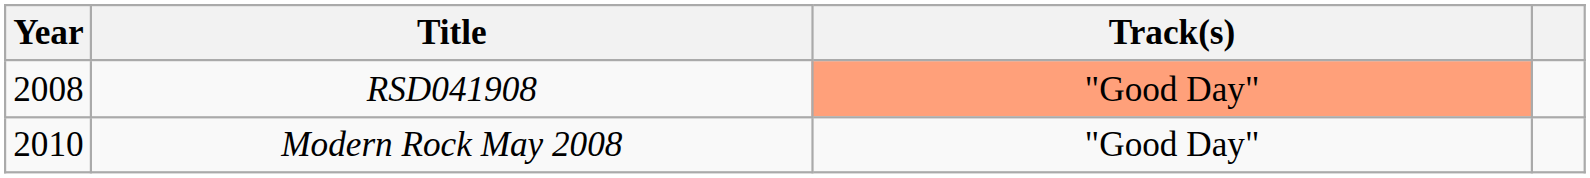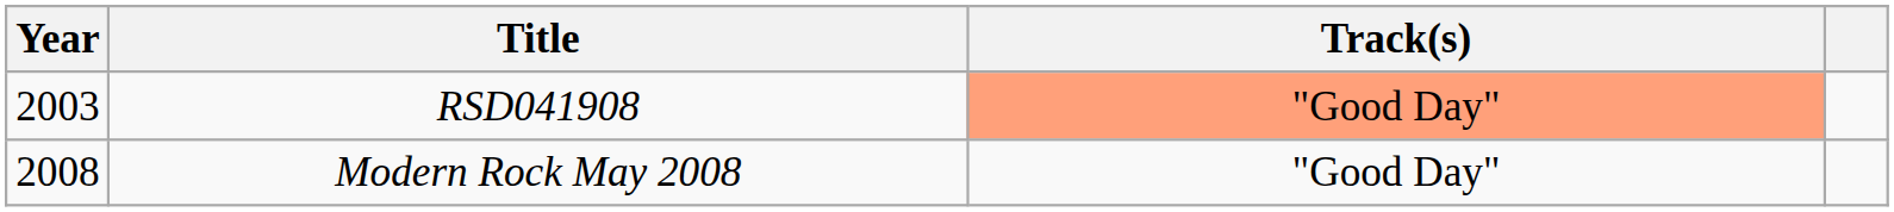RSD041908 | Year: 2008 -> 2003
Modern Rock May 2008 | Year: 2010 -> 2008
